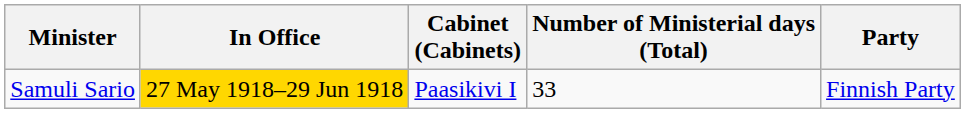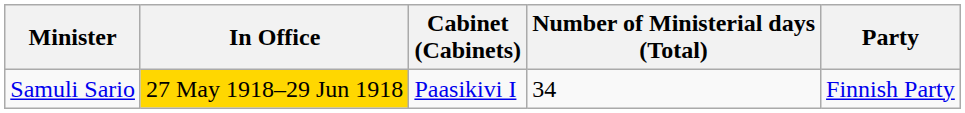Samuli Sario | Number of Ministerial days (Total): 33 -> 34
